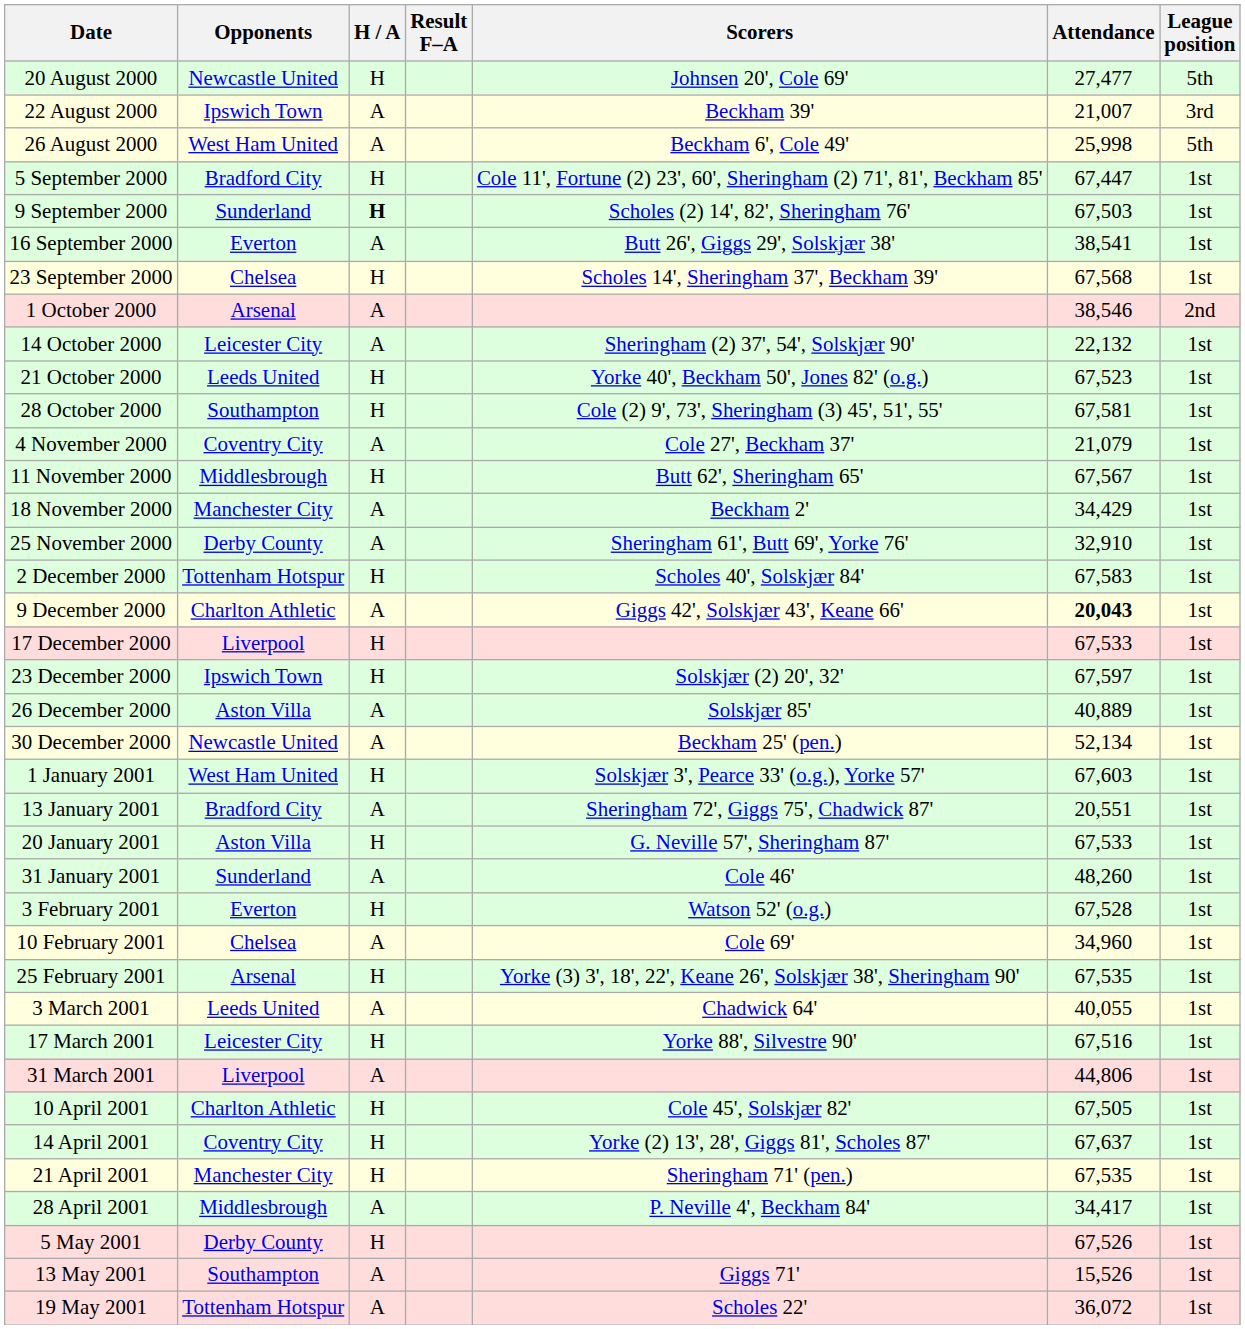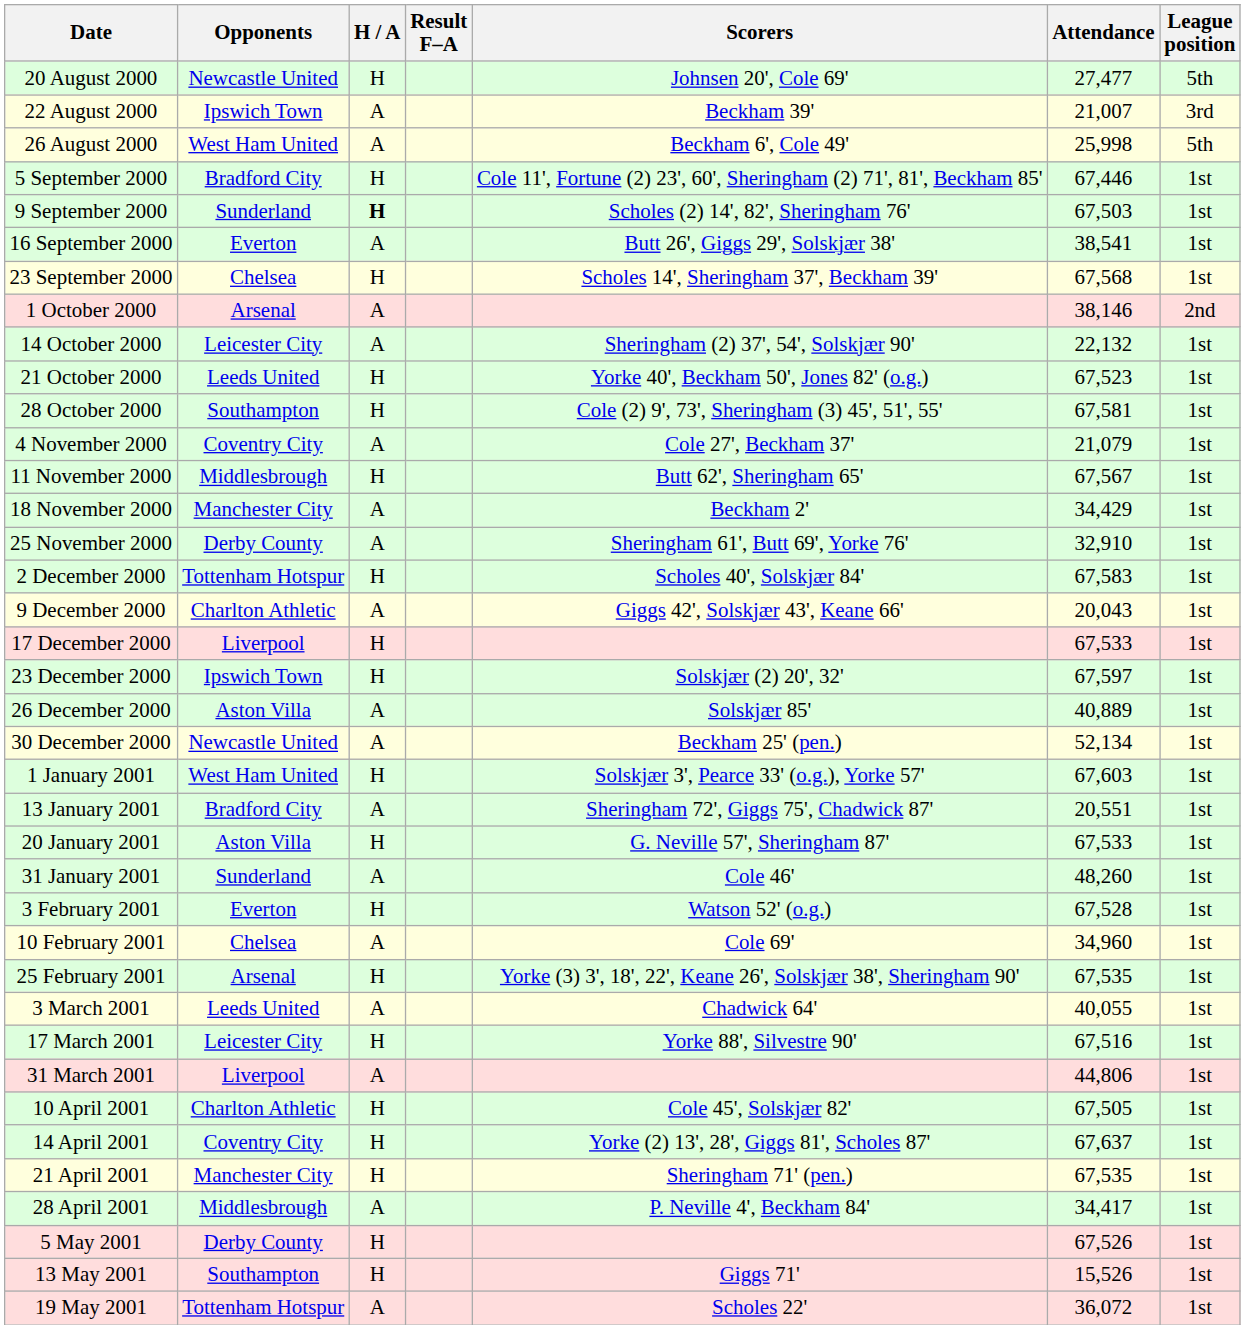5 September 2000 | Attendance: 67,447 -> 67,446
1 October 2000 | Attendance: 38,546 -> 38,146
9 December 2000 | Attendance: bold -> normal
13 May 2001 | H / A: A -> H
